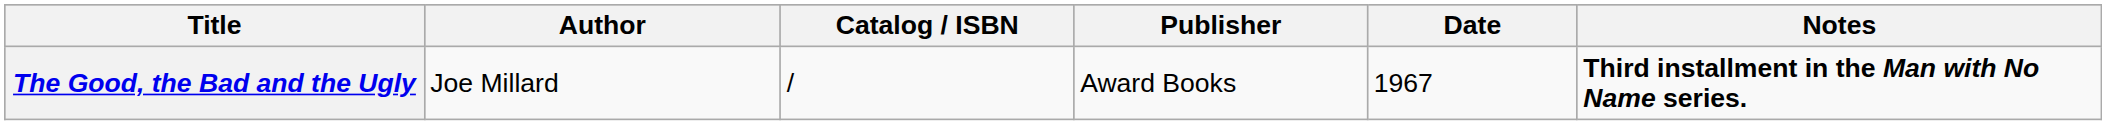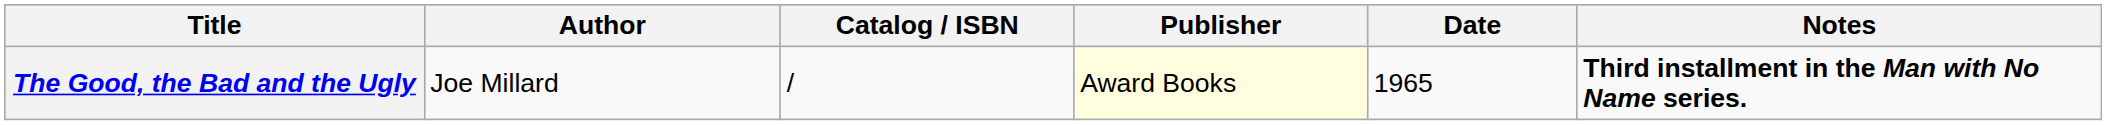The Good, the Bad and the Ugly | Publisher: no background -> lightyellow background
The Good, the Bad and the Ugly | Date: 1967 -> 1965
